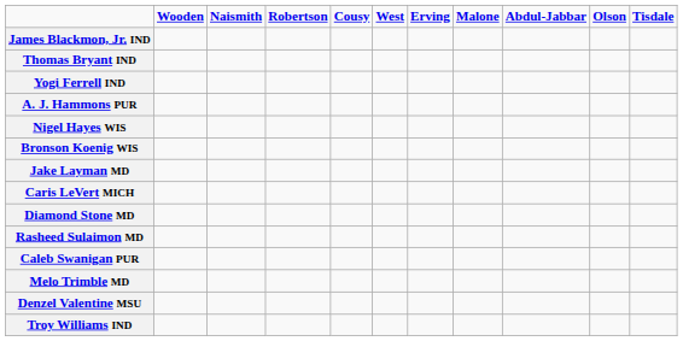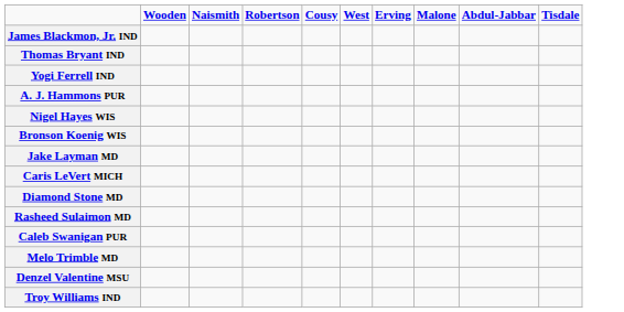- column: Olson
